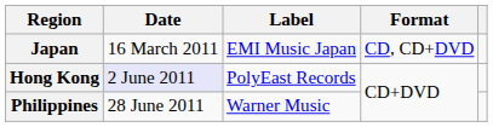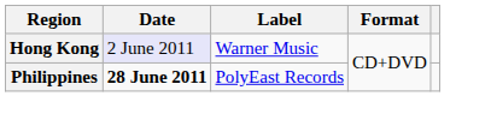- row: Japan | 16 March 2011 | EMI Music Japan | CD, CD+DVD
Hong Kong | Label: PolyEast Records -> Warner Music
Philippines | Date: normal -> bold
Philippines | Label: Warner Music -> PolyEast Records
